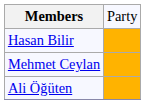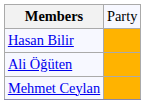rows swapped: Mehmet Ceylan <-> Ali Öğüten
